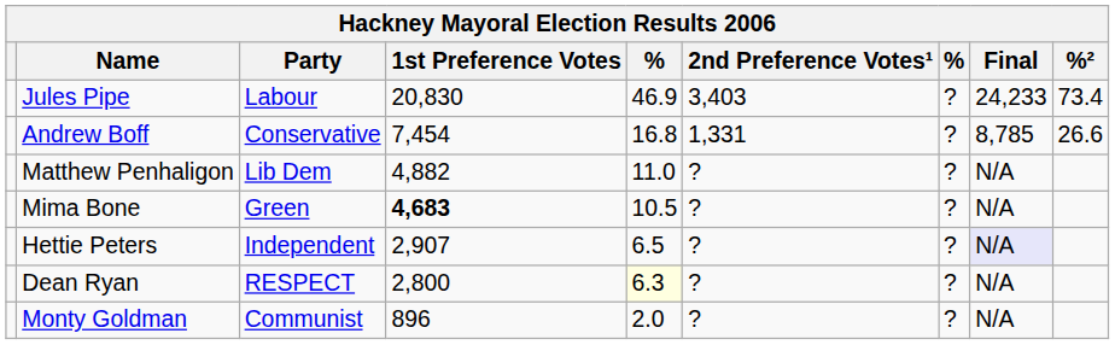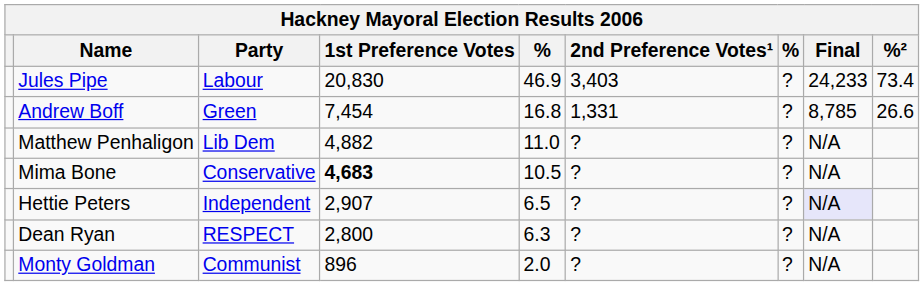Andrew Boff | Party: Conservative -> Green
Mima Bone | Party: Green -> Conservative
Dean Ryan | column 5: lightyellow background -> no background
